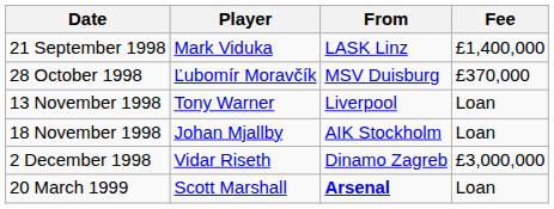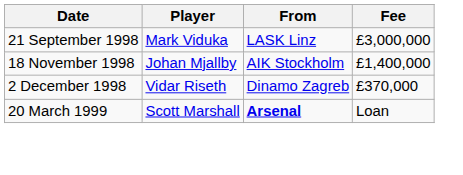21 September 1998 | Fee: £1,400,000 -> £3,000,000
- row: 28 October 1998 | Ľubomír Moravčík | MSV Duisburg | £370,000
- row: 13 November 1998 | Tony Warner | Liverpool | Loan
18 November 1998 | Fee: Loan -> £1,400,000
2 December 1998 | Fee: £3,000,000 -> £370,000
